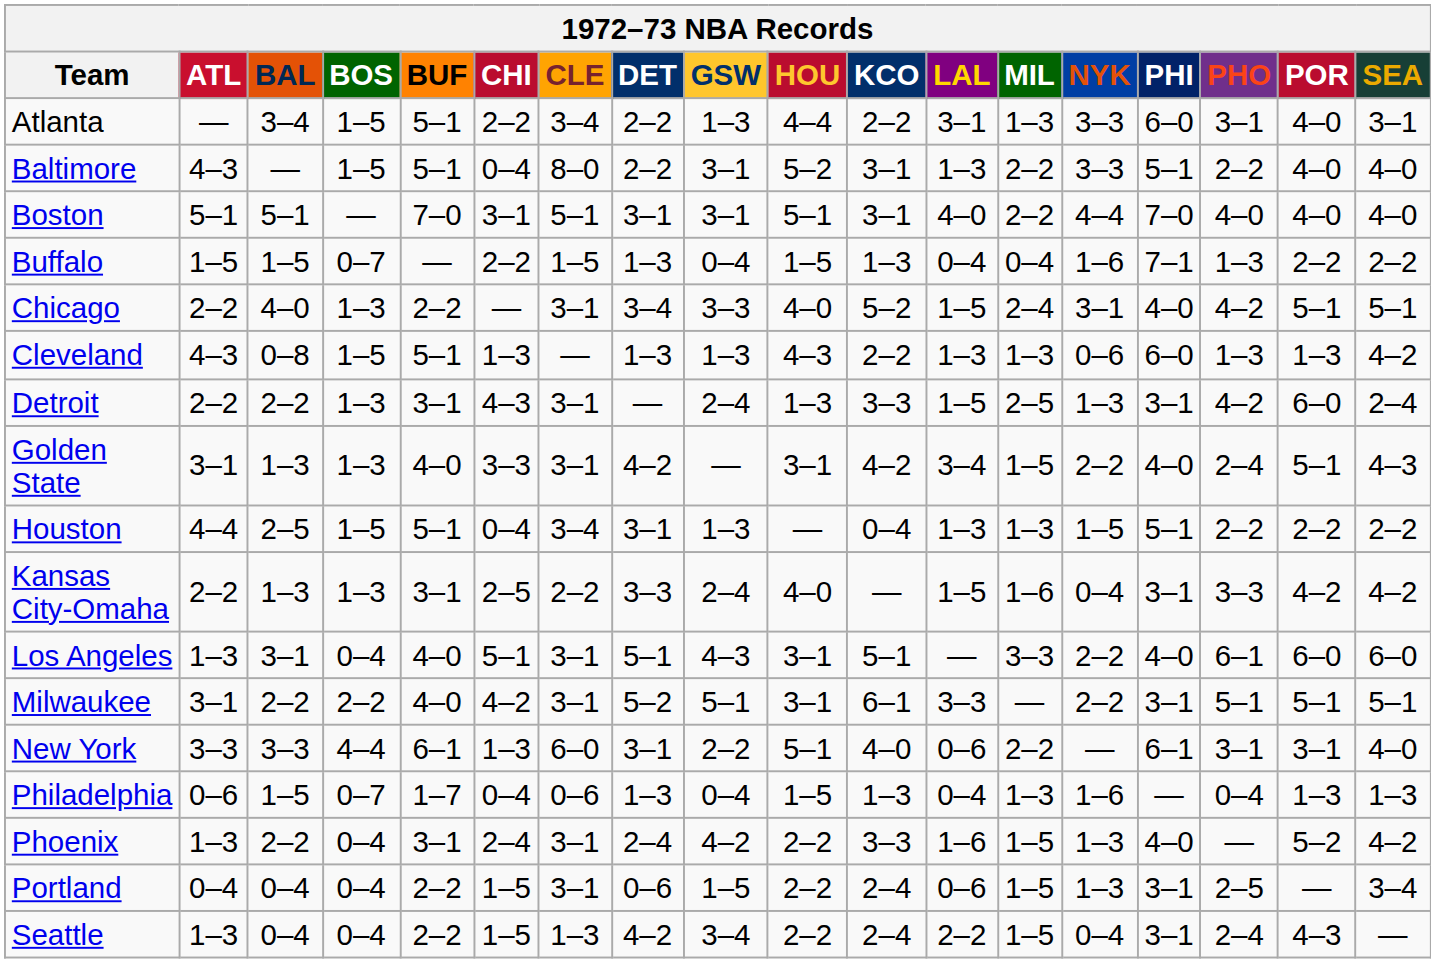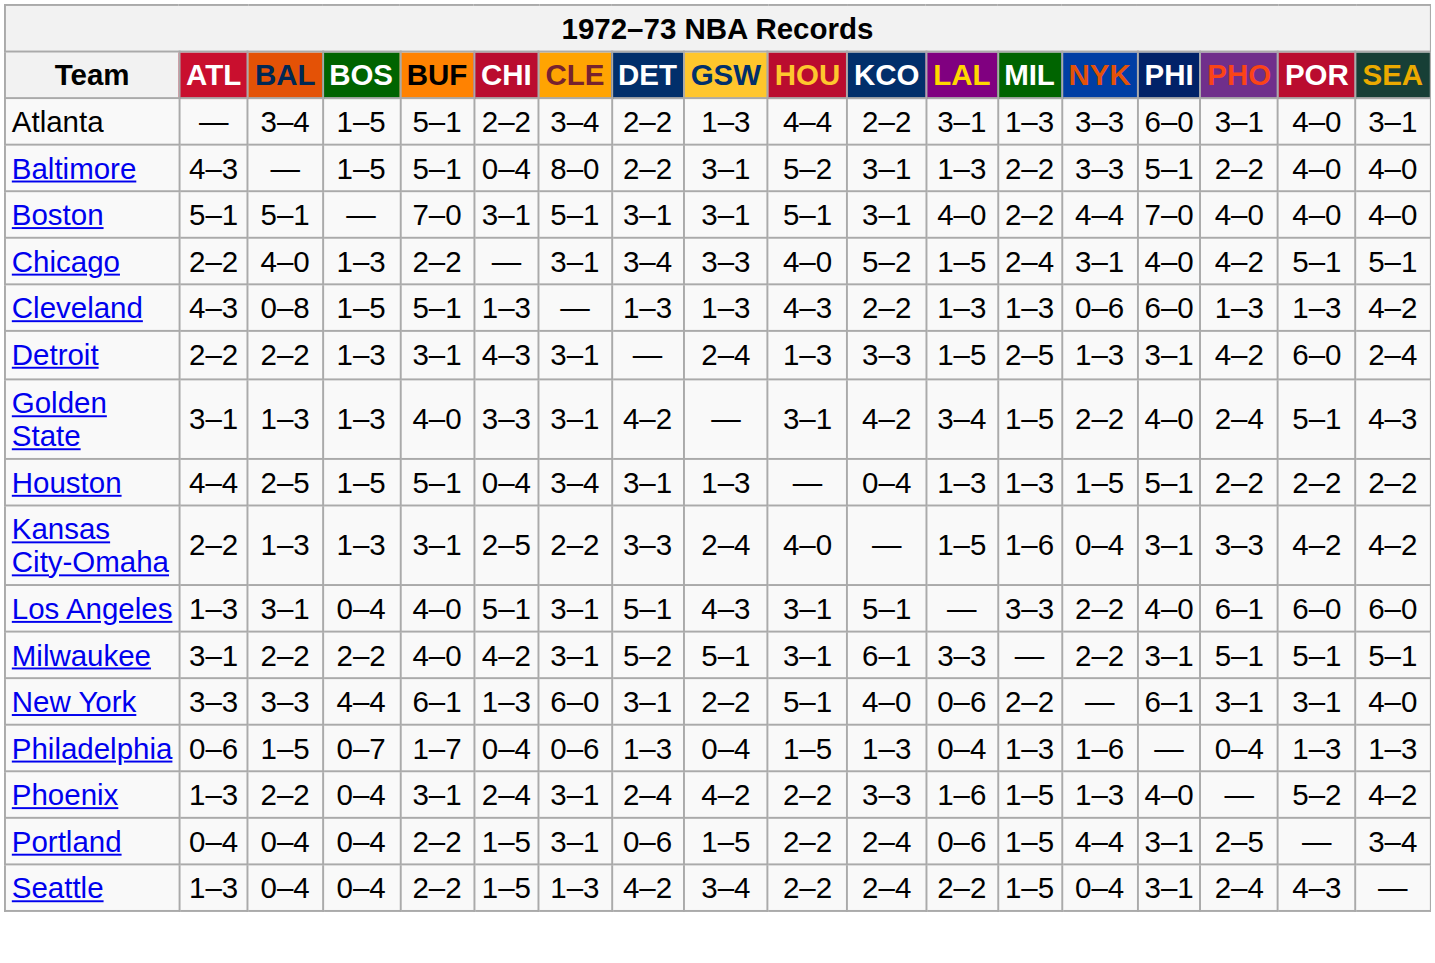- row: Buffalo | 1–5 | 1–5 | 0–7 | — | 2–2 | 1–5 | 1–3 | 0–4 | 1–5 | 1–3 | 0–4 | 0–4 | 1–6 | 7–1 | 1–3 | 2–2 | 2–2
Portland | NYK: 1–3 -> 4–4
